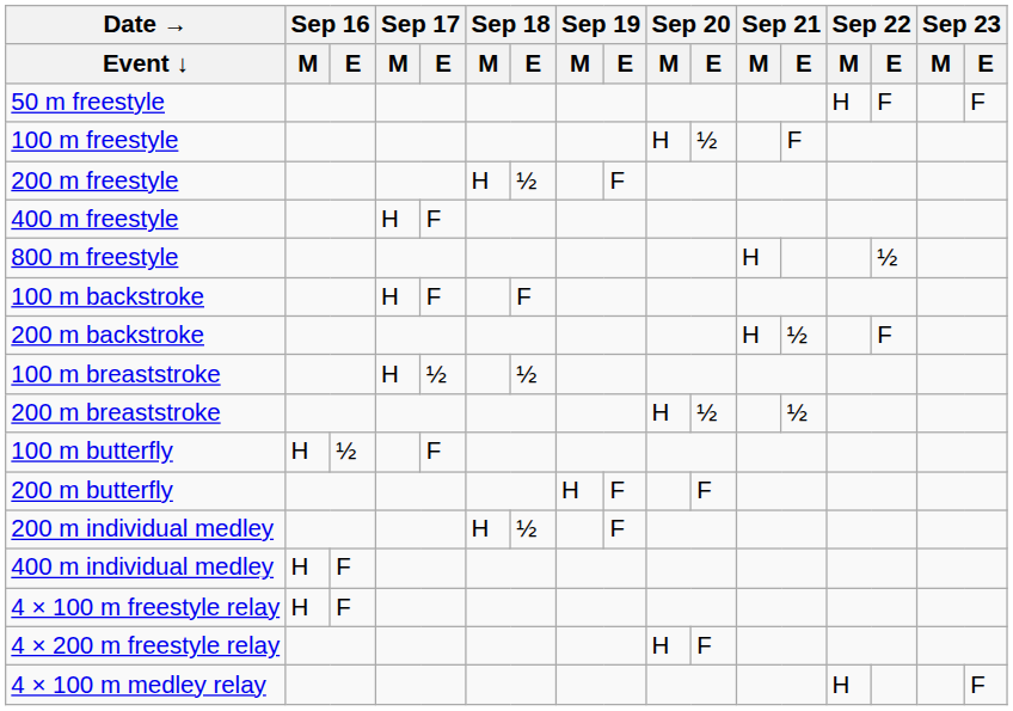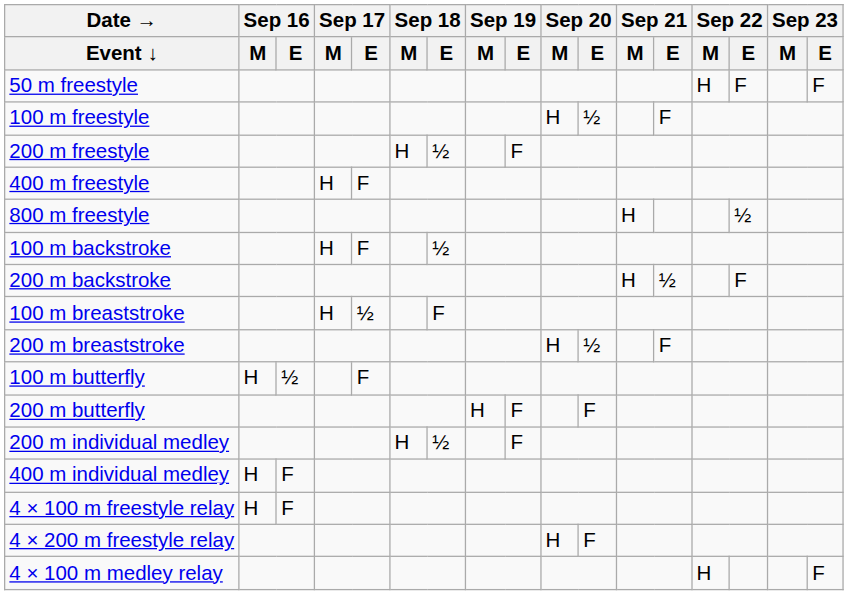100 m backstroke | Sep 18 / E: F -> ½
100 m breaststroke | Sep 18 / E: ½ -> F
200 m breaststroke | Sep 21 / E: ½ -> F
